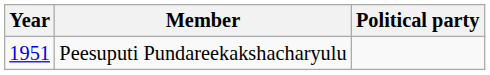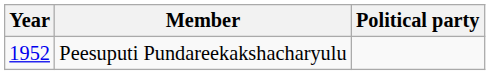Peesuputi Pundareekakshacharyulu | Year: 1951 -> 1952
